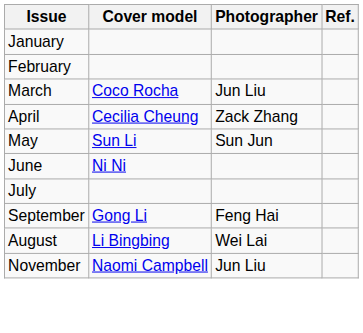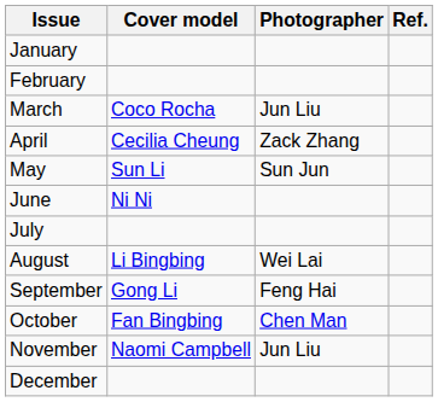rows swapped: August <-> September
+ row: October | Fan Bingbing | Chen Man
+ row: December
